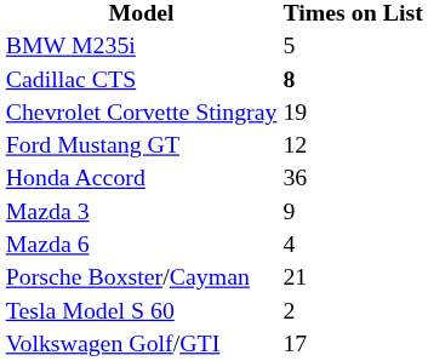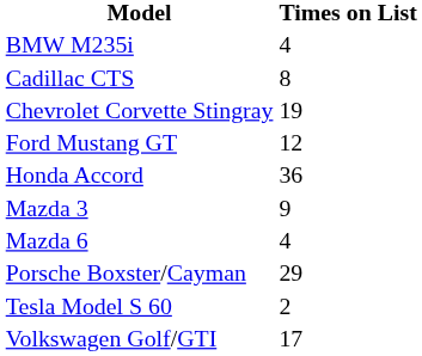BMW M235i | Times on List: 5 -> 4
Cadillac CTS | Times on List: bold -> normal
Porsche Boxster/Cayman | Times on List: 21 -> 29
